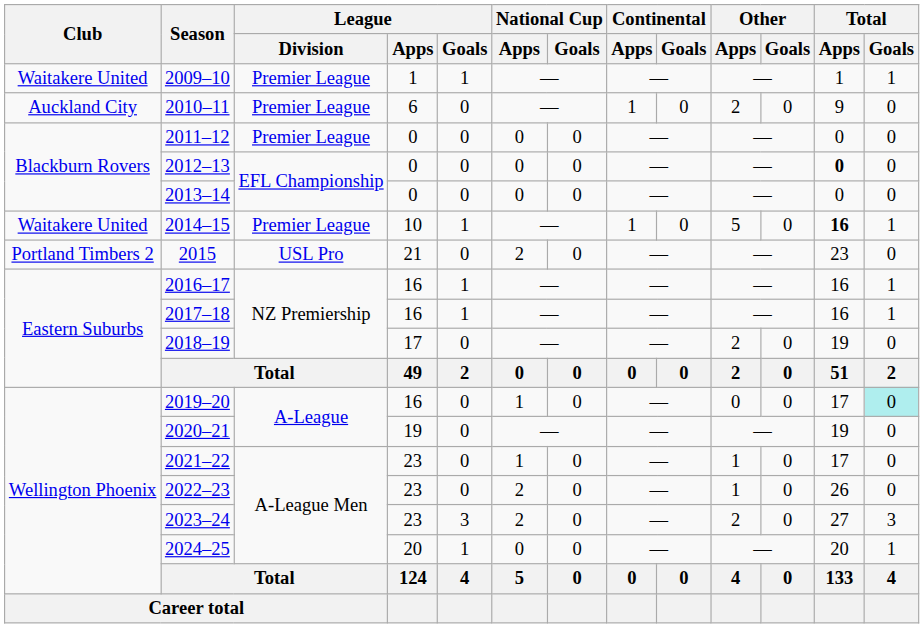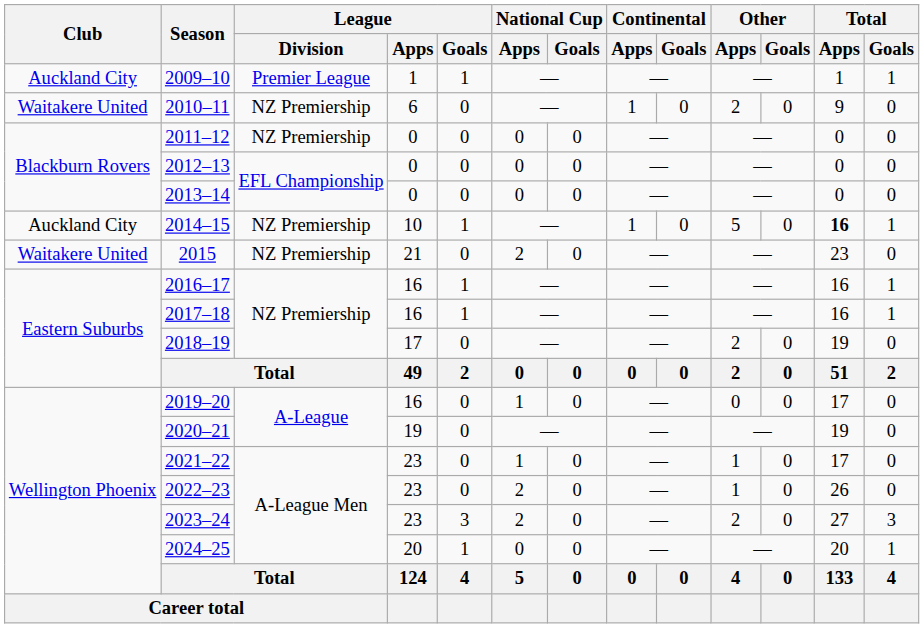2009–10 | Club: Waitakere United -> Auckland City
2010–11 | Club: Auckland City -> Waitakere United
2010–11 | League / Division: Premier League -> NZ Premiership
2011–12 | League / Division: Premier League -> NZ Premiership
2012–13 | Total / Apps: bold -> normal
2014–15 | Club: Waitakere United -> Auckland City
2014–15 | League / Division: Premier League -> NZ Premiership
2015 | Club: Portland Timbers 2 -> Waitakere United
2015 | League / Division: USL Pro -> NZ Premiership
2019–20 | Total / Goals: paleturquoise background -> no background
